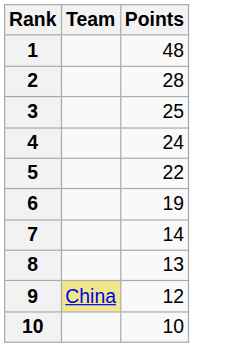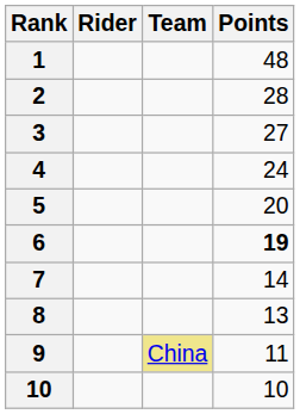+ column: Rider
3 | Points: 25 -> 27
5 | Points: 22 -> 20
6 | Points: normal -> bold
9 | Points: 12 -> 11
